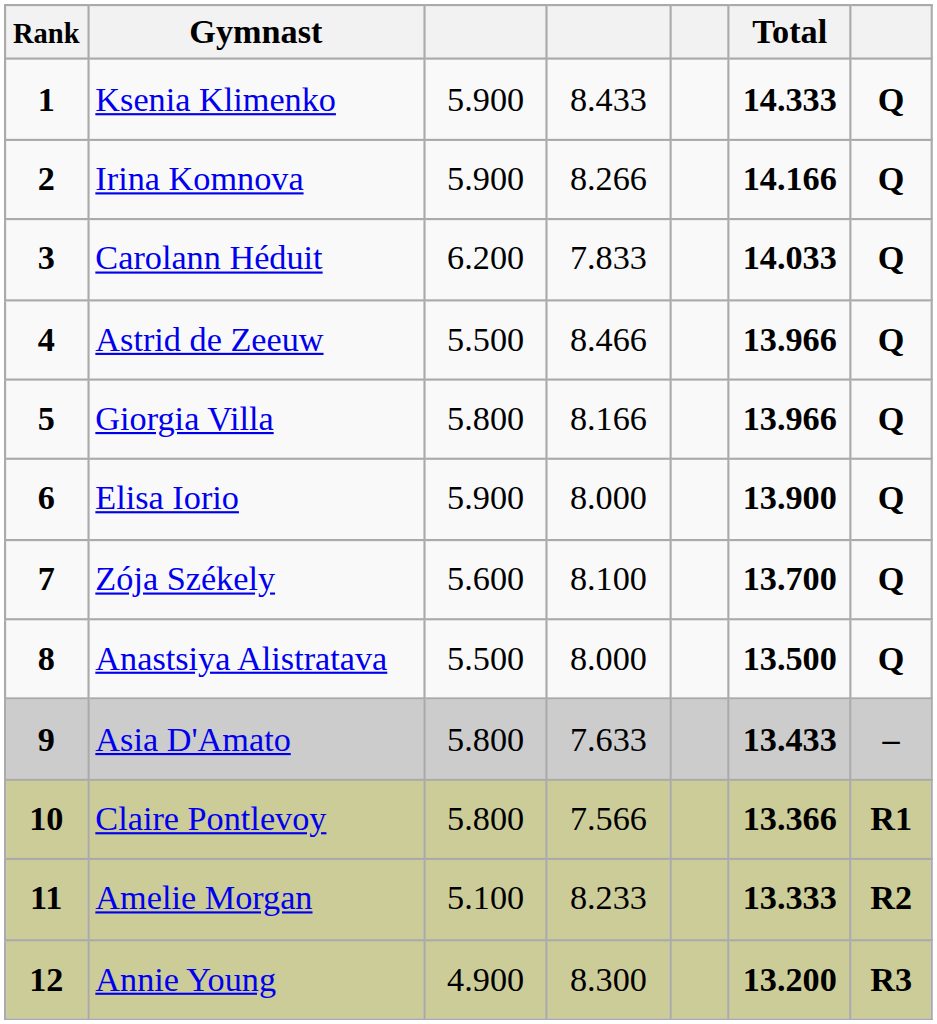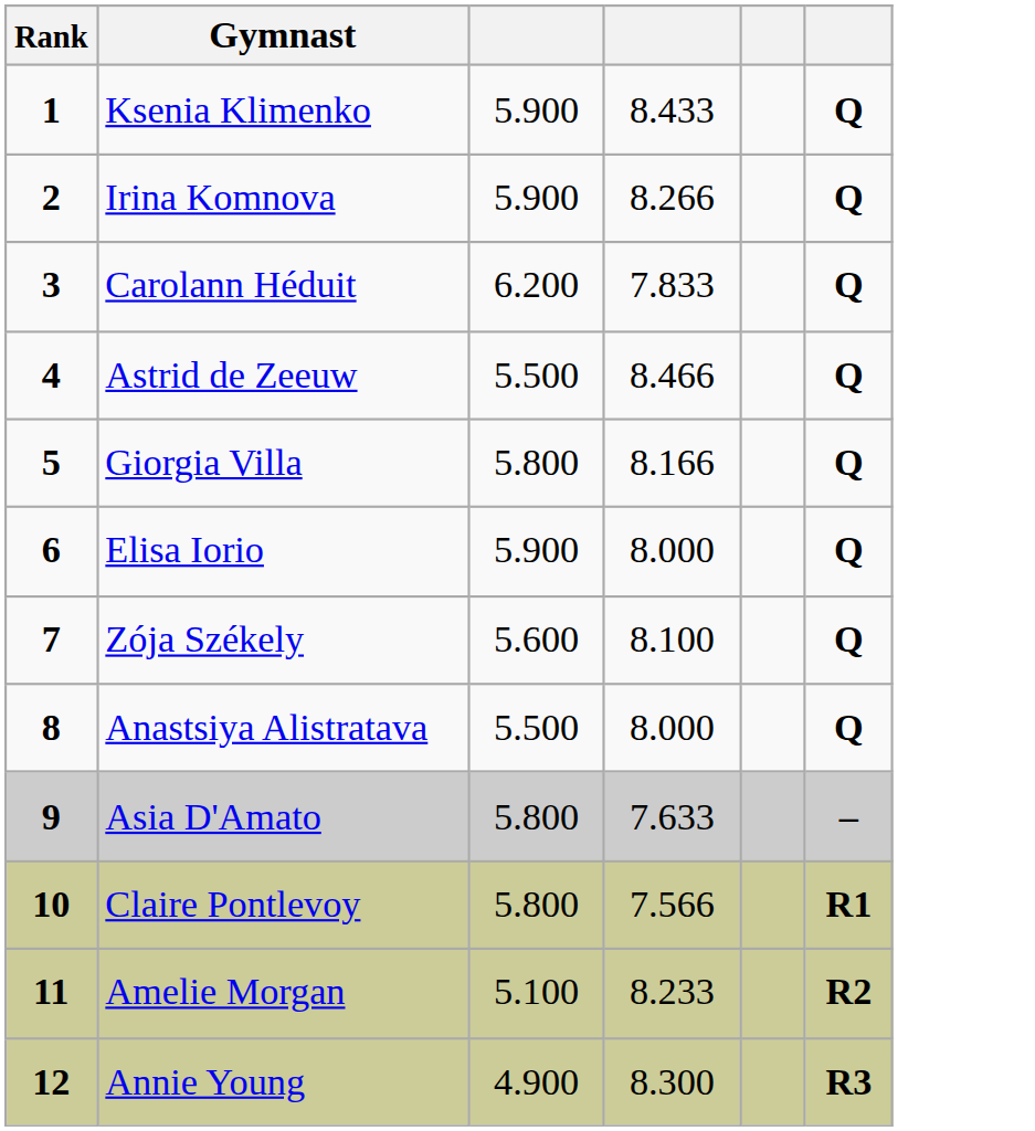- column: Total | 14.333 | 14.166 | 14.033 | 13.966 | 13.966 | 13.900 | 13.700 | 13.500 | 13.433 | 13.366 | 13.333 | 13.200
